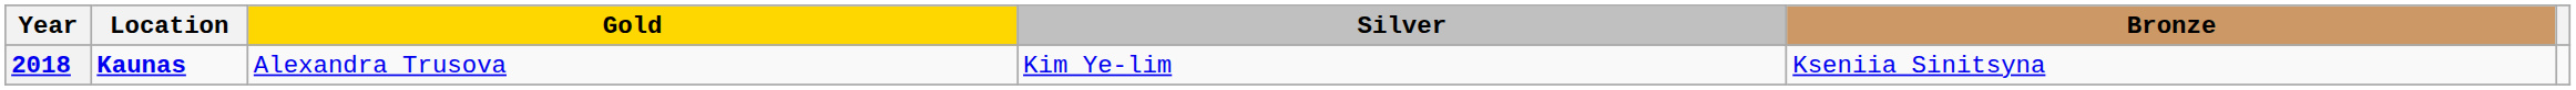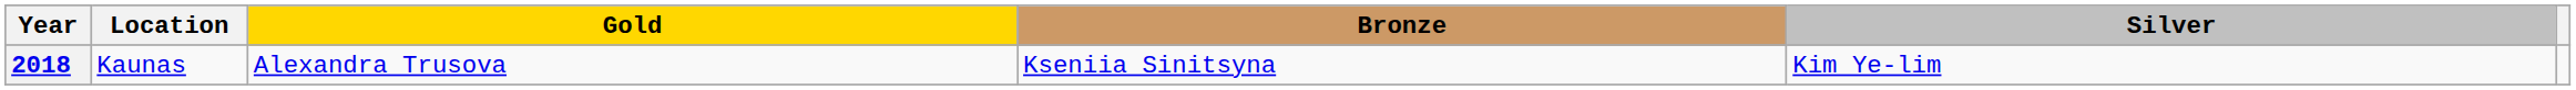columns swapped: Silver <-> Bronze
2018 | Location: bold -> normal
